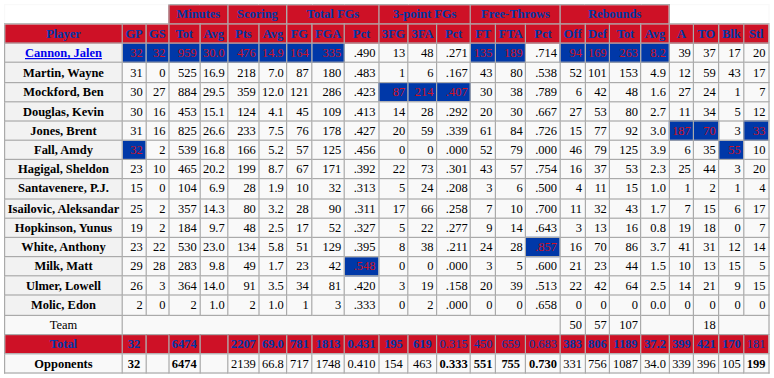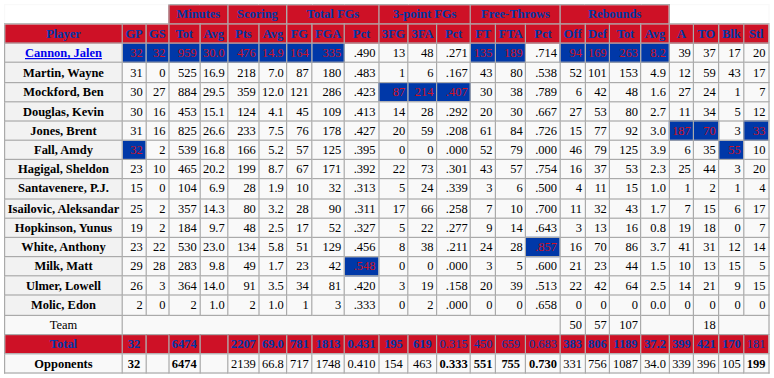Jones, Brent | 3-point FGs / Pct: .339 -> .208
Fall, Amdy | Total FGs / Pct: .456 -> .395
Santavenere, P.J. | 3-point FGs / Pct: .208 -> .339
White, Anthony | Total FGs / Pct: .395 -> .456
